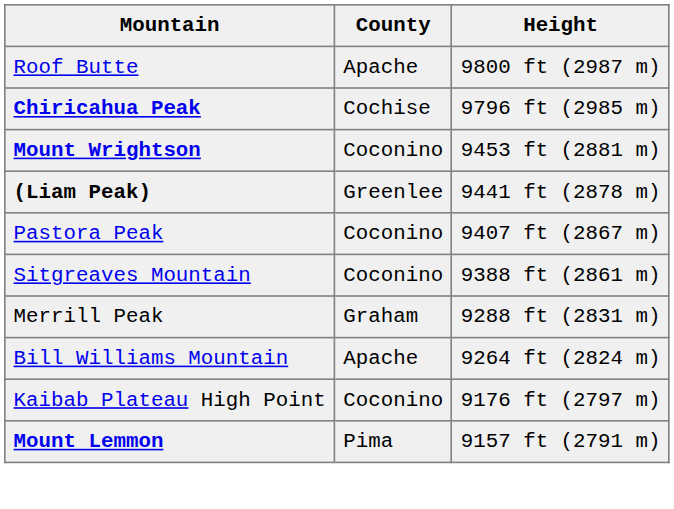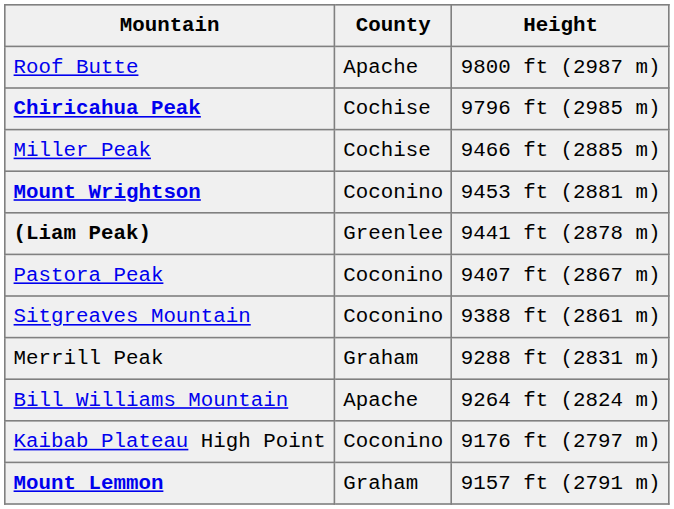+ row: Miller Peak | Cochise | 9466 ft (2885 m)
Mount Lemmon | County: Pima -> Graham
